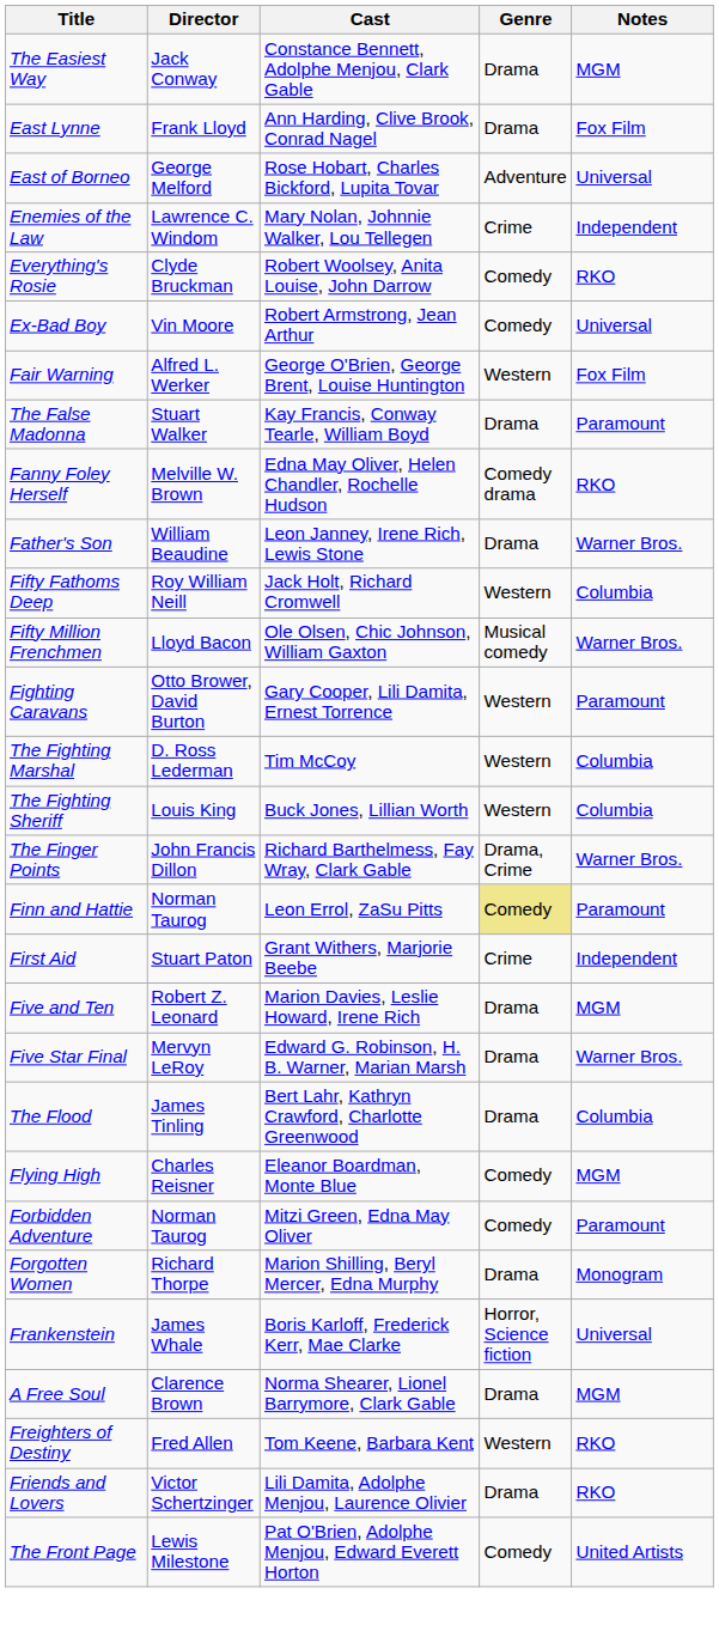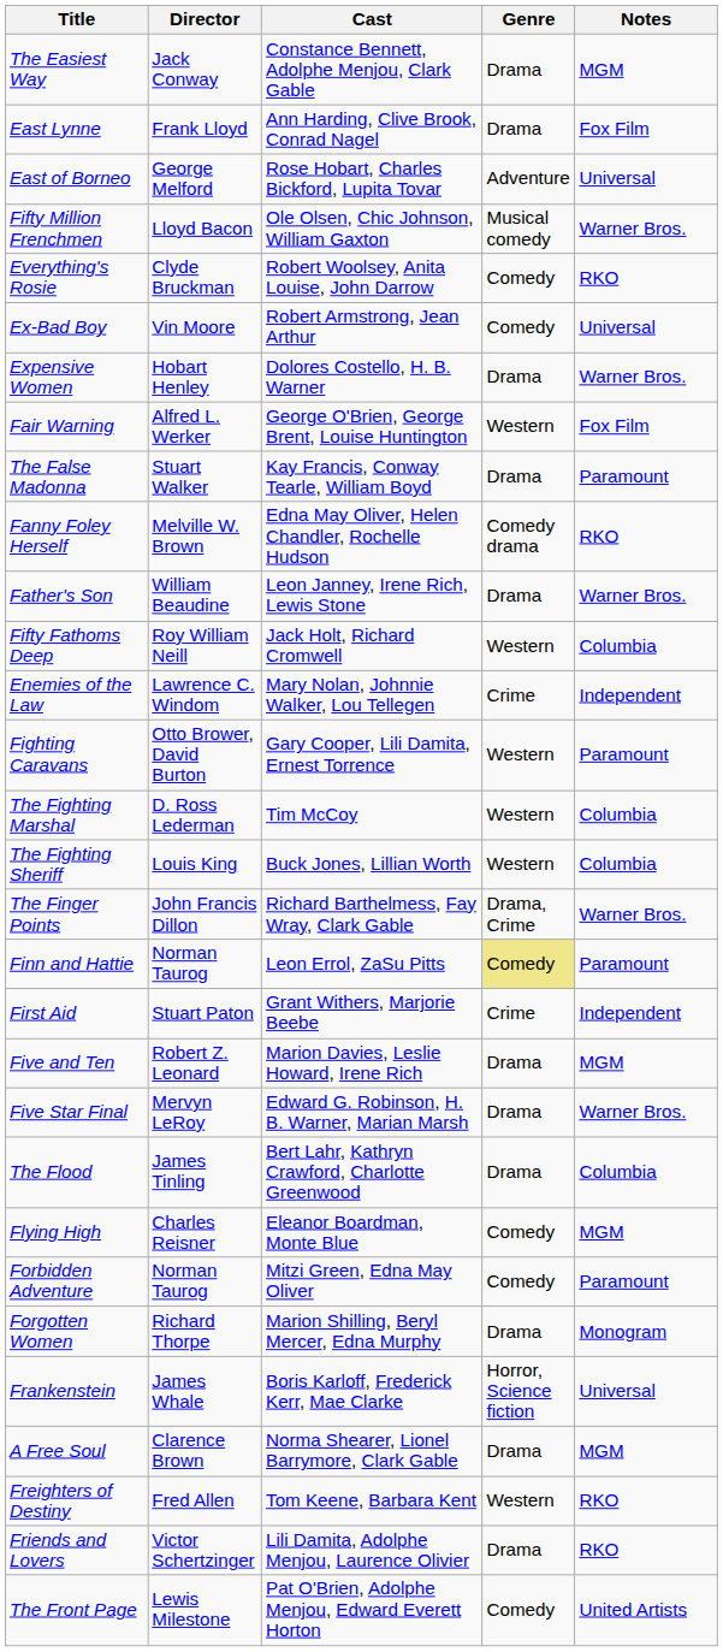rows swapped: Enemies of the Law <-> Fifty Million Frenchmen
+ row: Expensive Women | Hobart Henley | Dolores Costello, H. B. Warner | Drama | Warner Bros.
